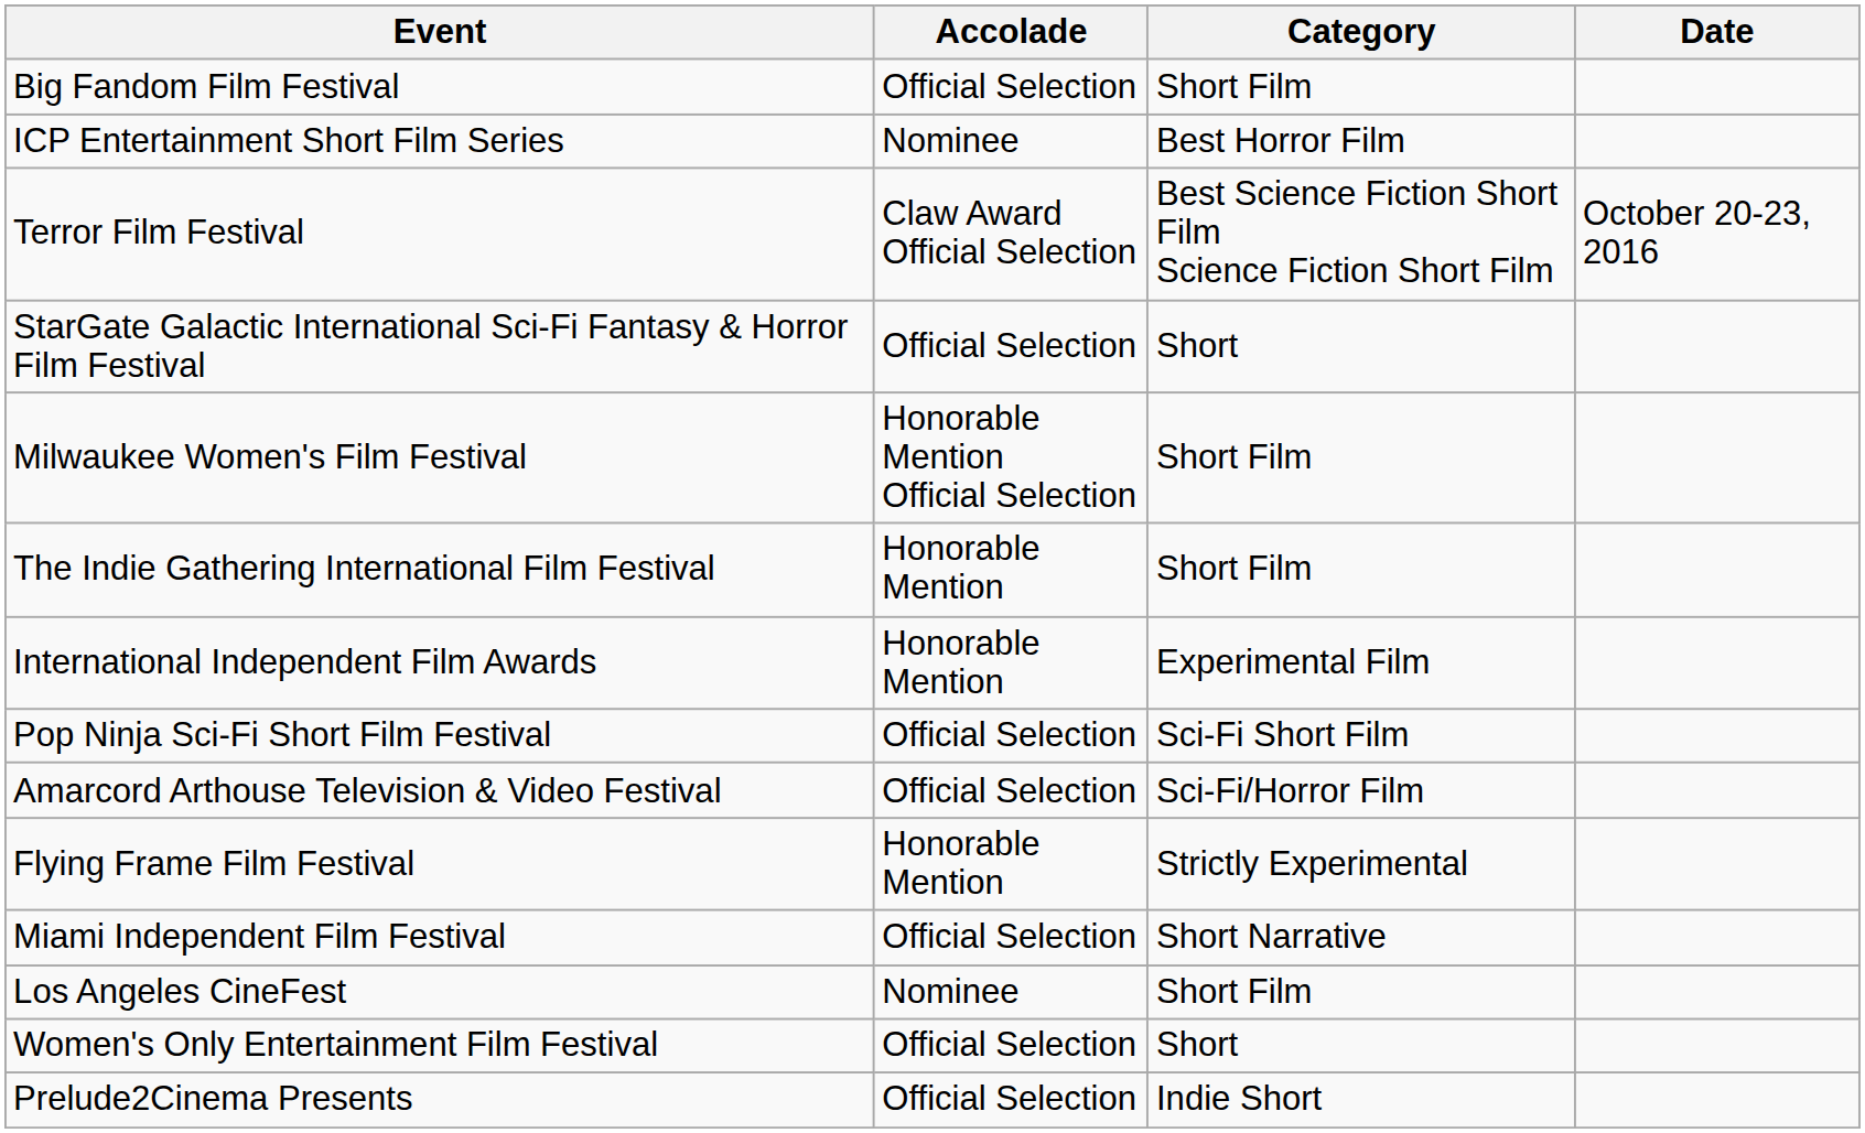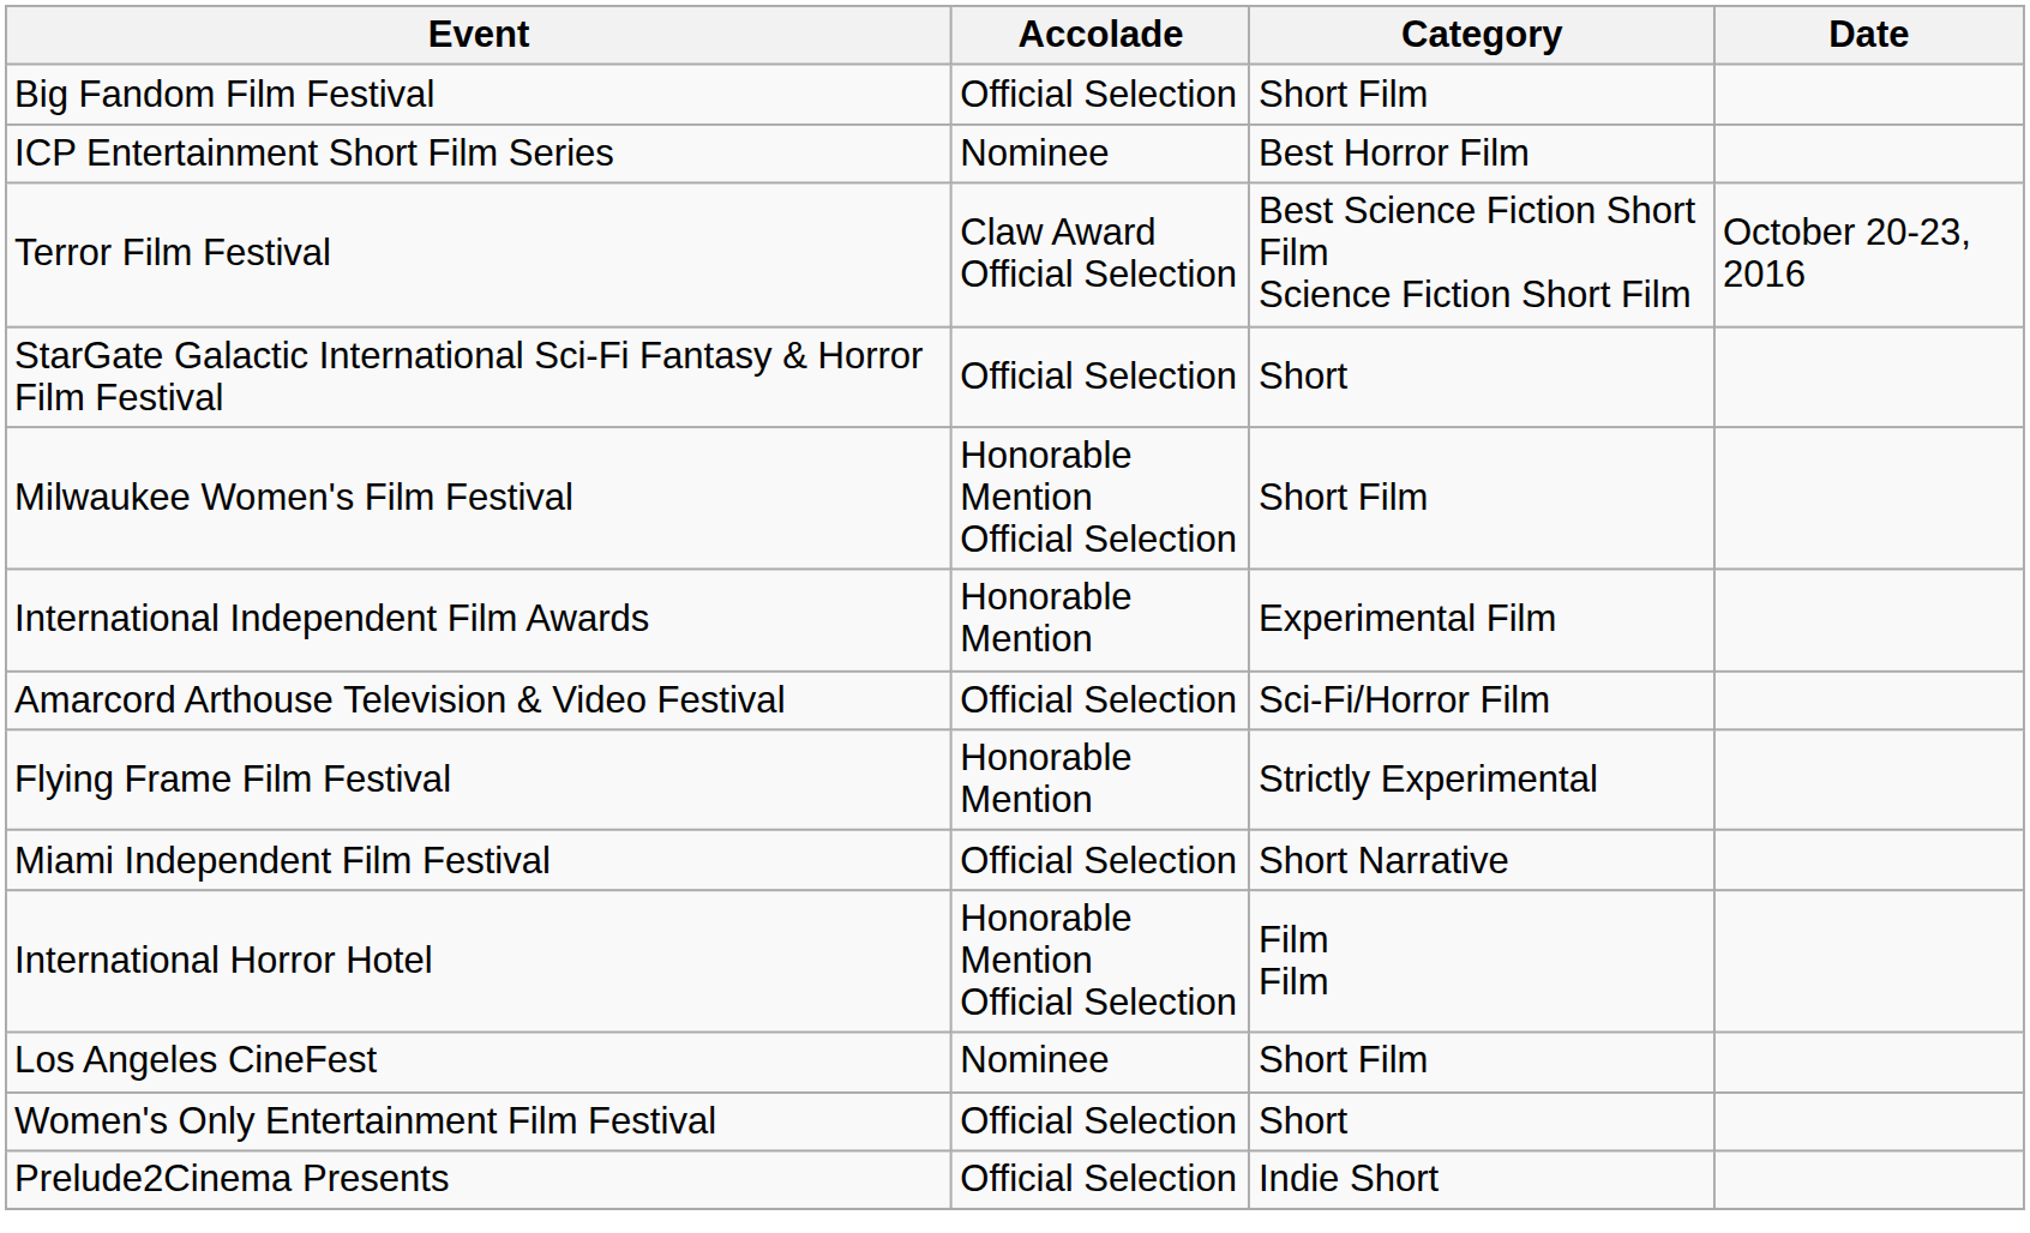- row: The Indie Gathering International Film Festival | Honorable Mention | Short Film
- row: Pop Ninja Sci-Fi Short Film Festival | Official Selection | Sci-Fi Short Film
+ row: International Horror Hotel | Honorable Mention Official Selection | Film Film
